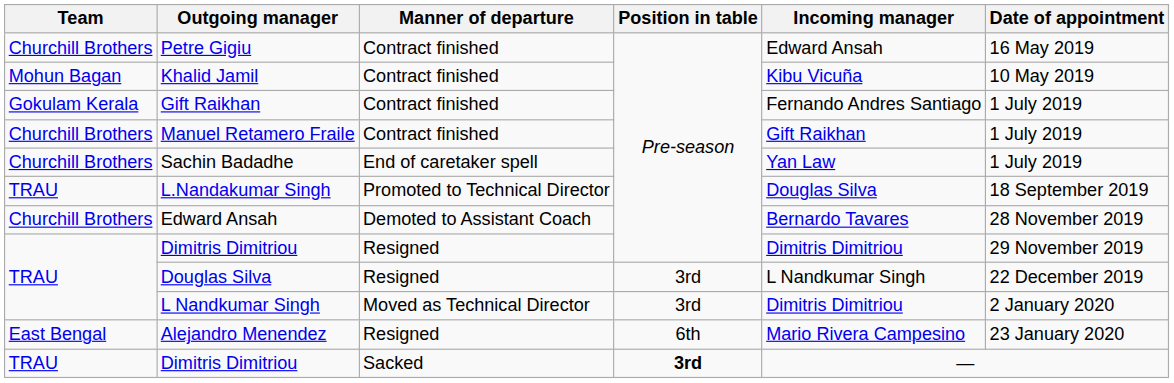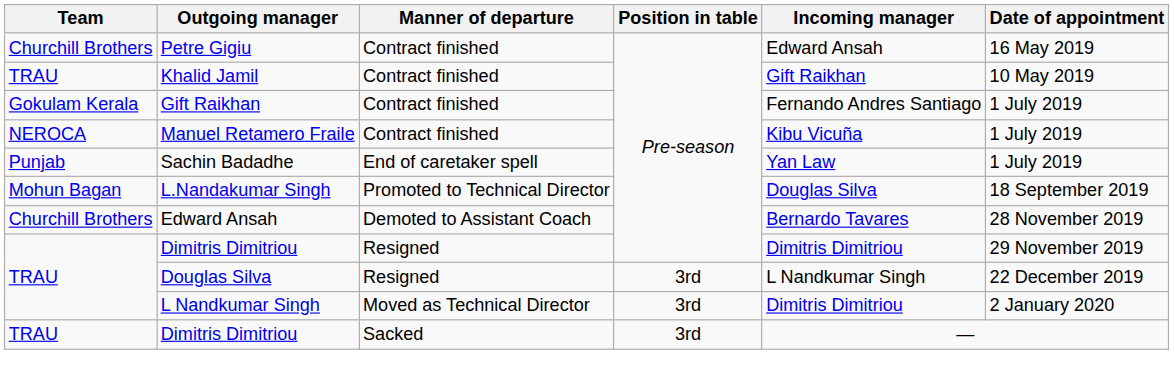Khalid Jamil | Team: Mohun Bagan -> TRAU
Khalid Jamil | Incoming manager: Kibu Vicuña -> Gift Raikhan
Manuel Retamero Fraile | Team: Churchill Brothers -> NEROCA
Manuel Retamero Fraile | Incoming manager: Gift Raikhan -> Kibu Vicuña
Sachin Badadhe | Team: Churchill Brothers -> Punjab
L.Nandakumar Singh | Team: TRAU -> Mohun Bagan
- row: East Bengal | Alejandro Menendez | Resigned | 6th | Mario Rivera Campesino | 23 January 2020
Dimitris Dimitriou / Sacked | Position in table: bold -> normal
